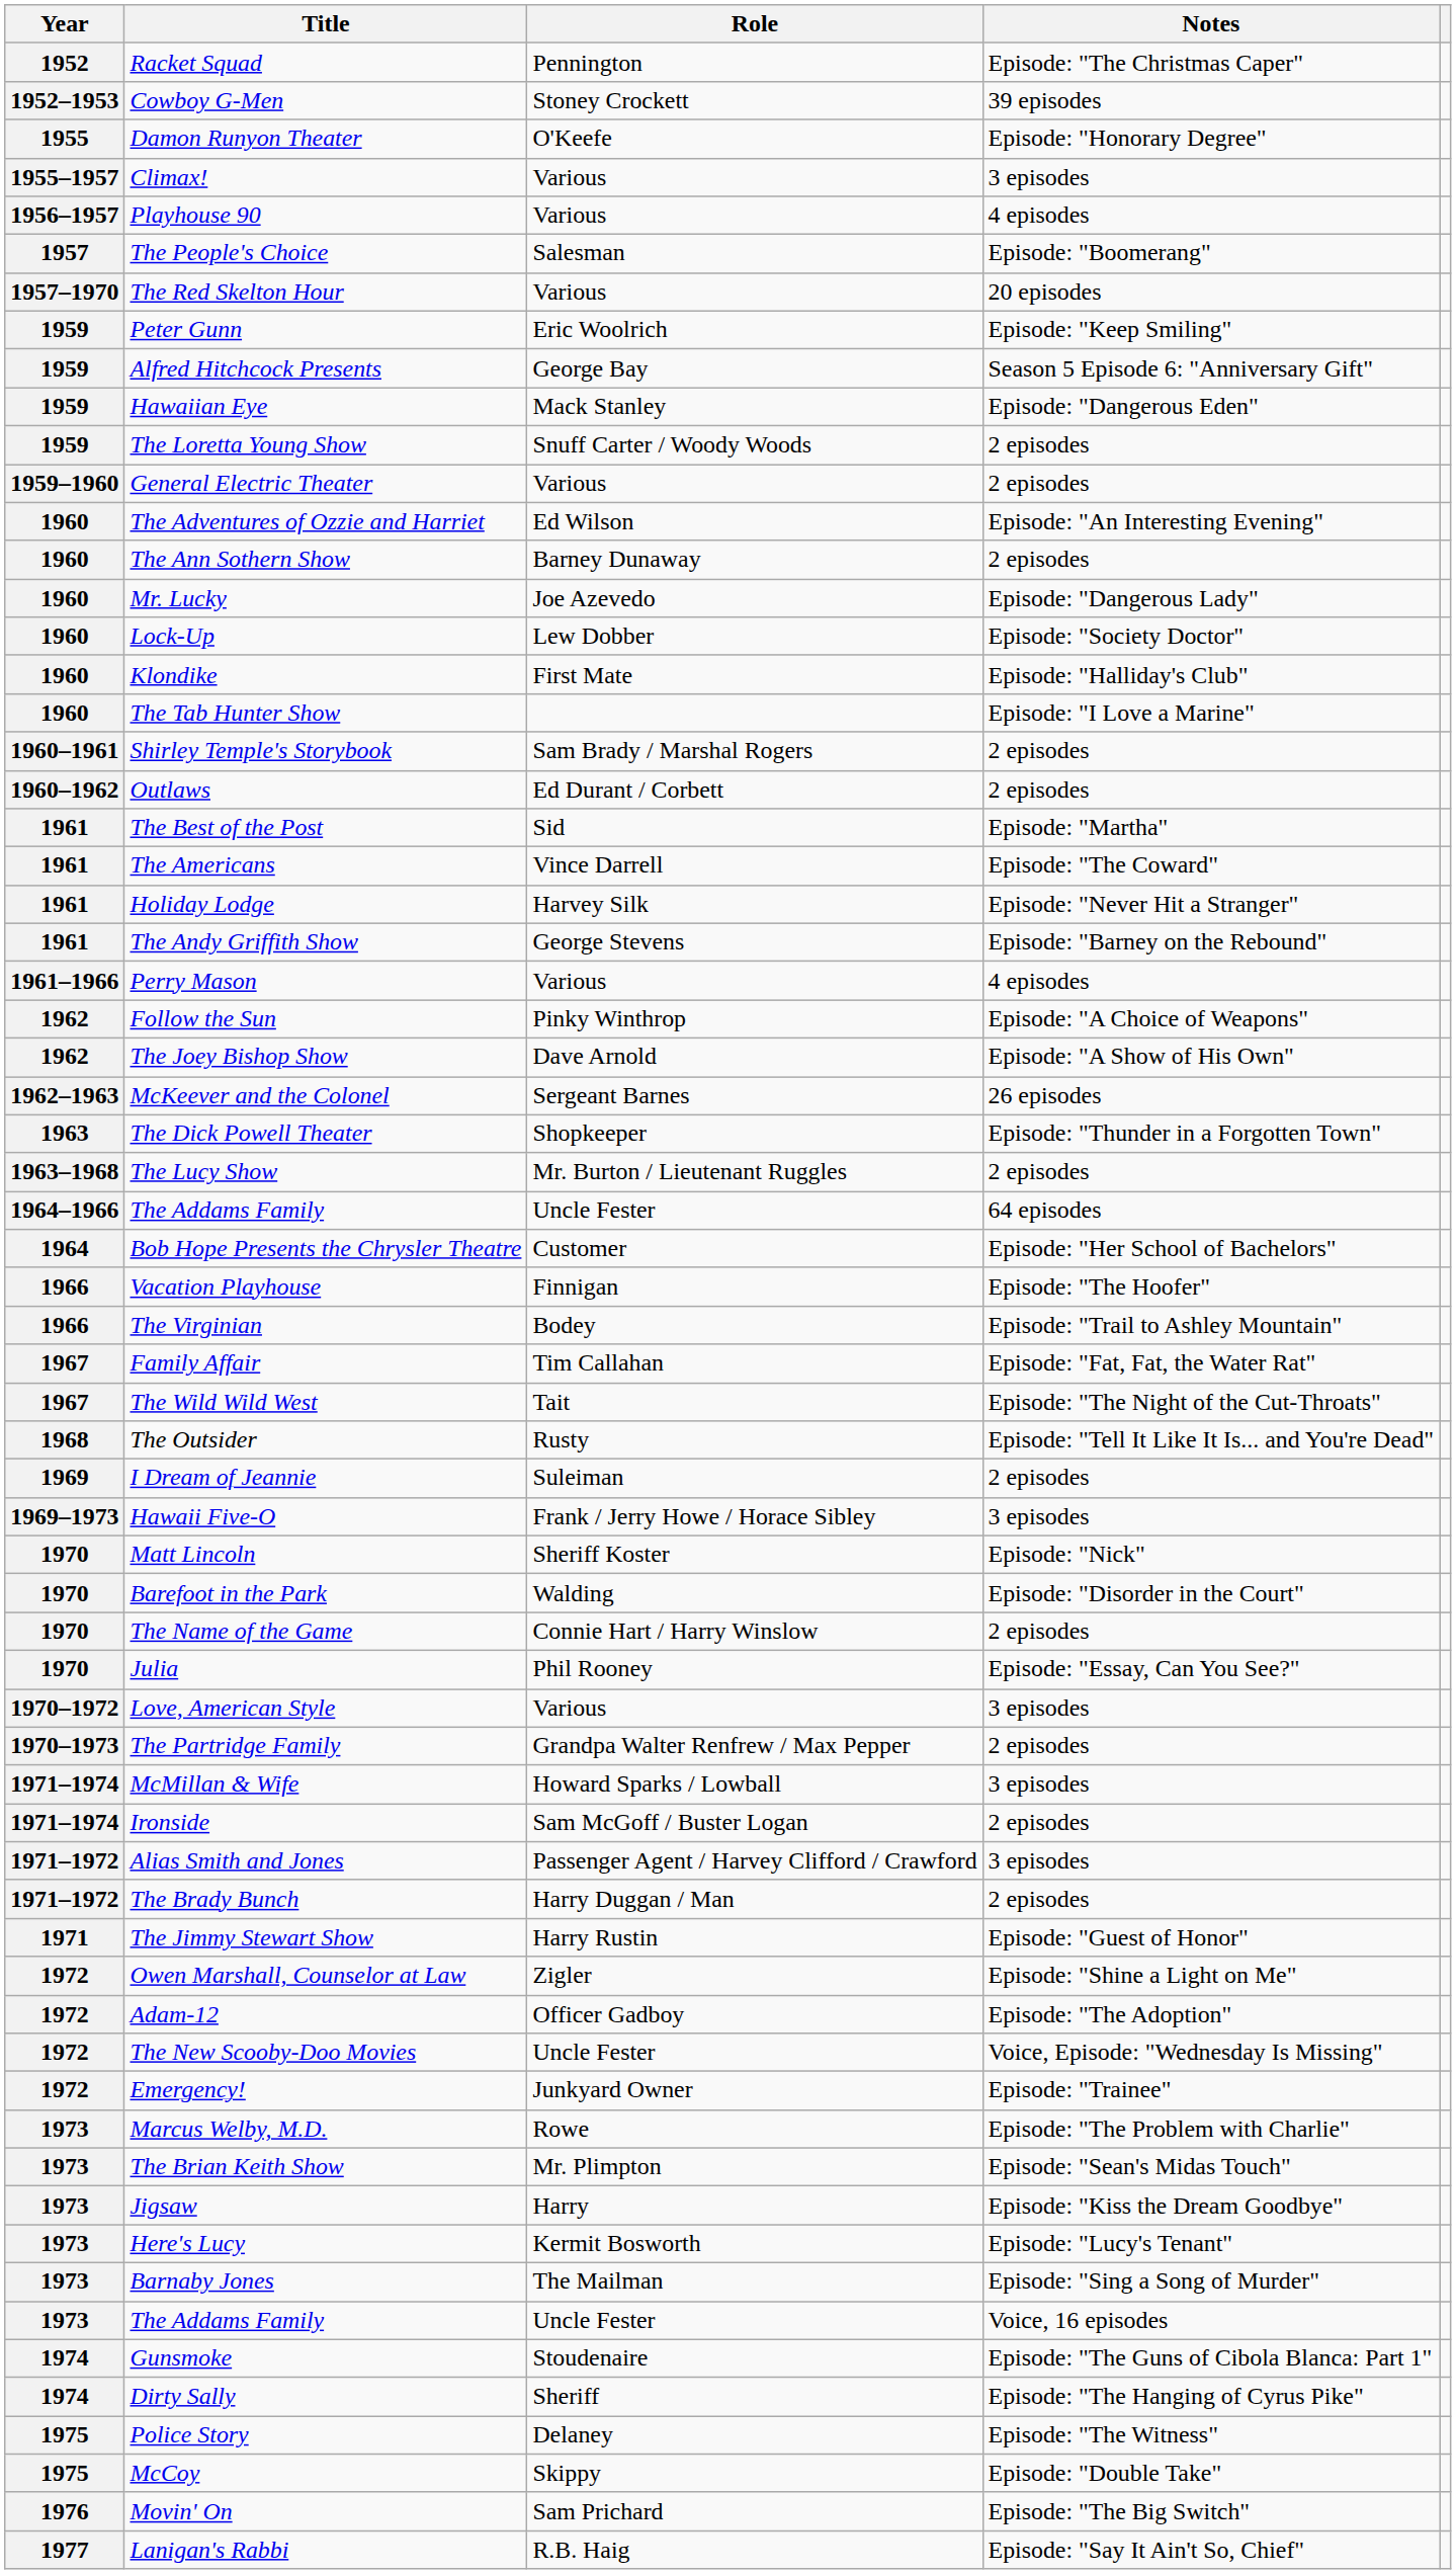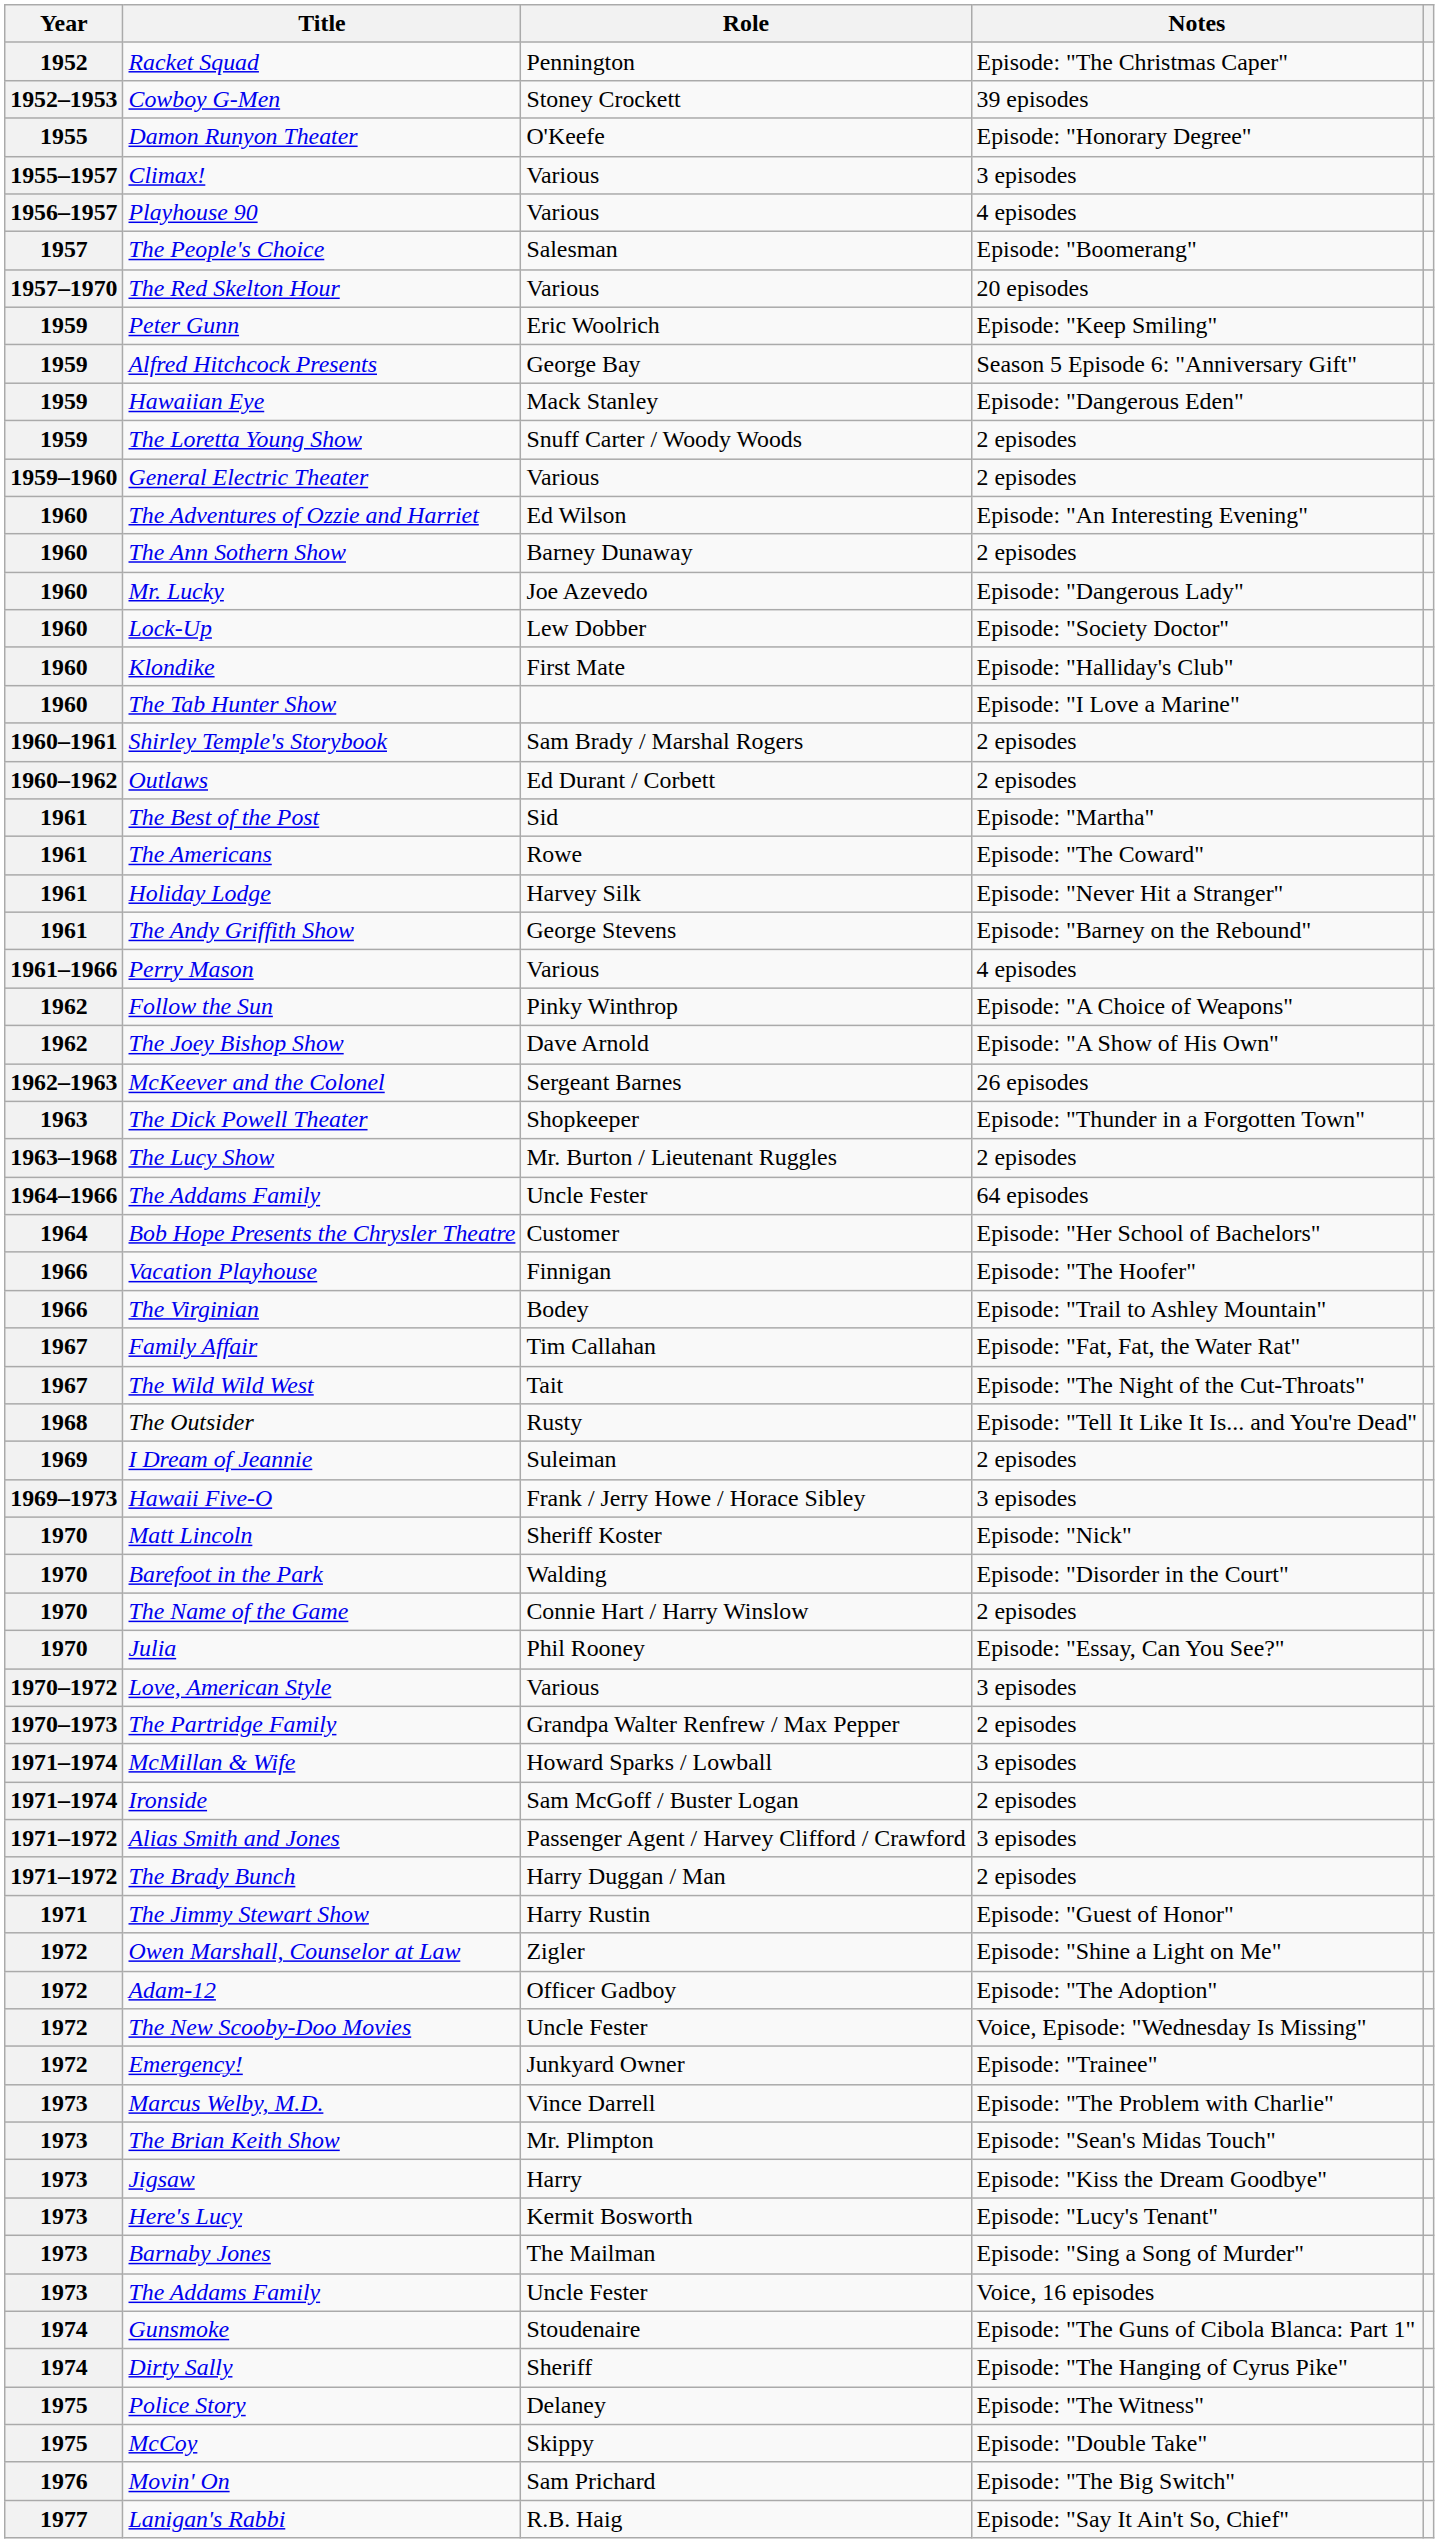The Americans | Role: Vince Darrell -> Rowe
Marcus Welby, M.D. | Role: Rowe -> Vince Darrell
